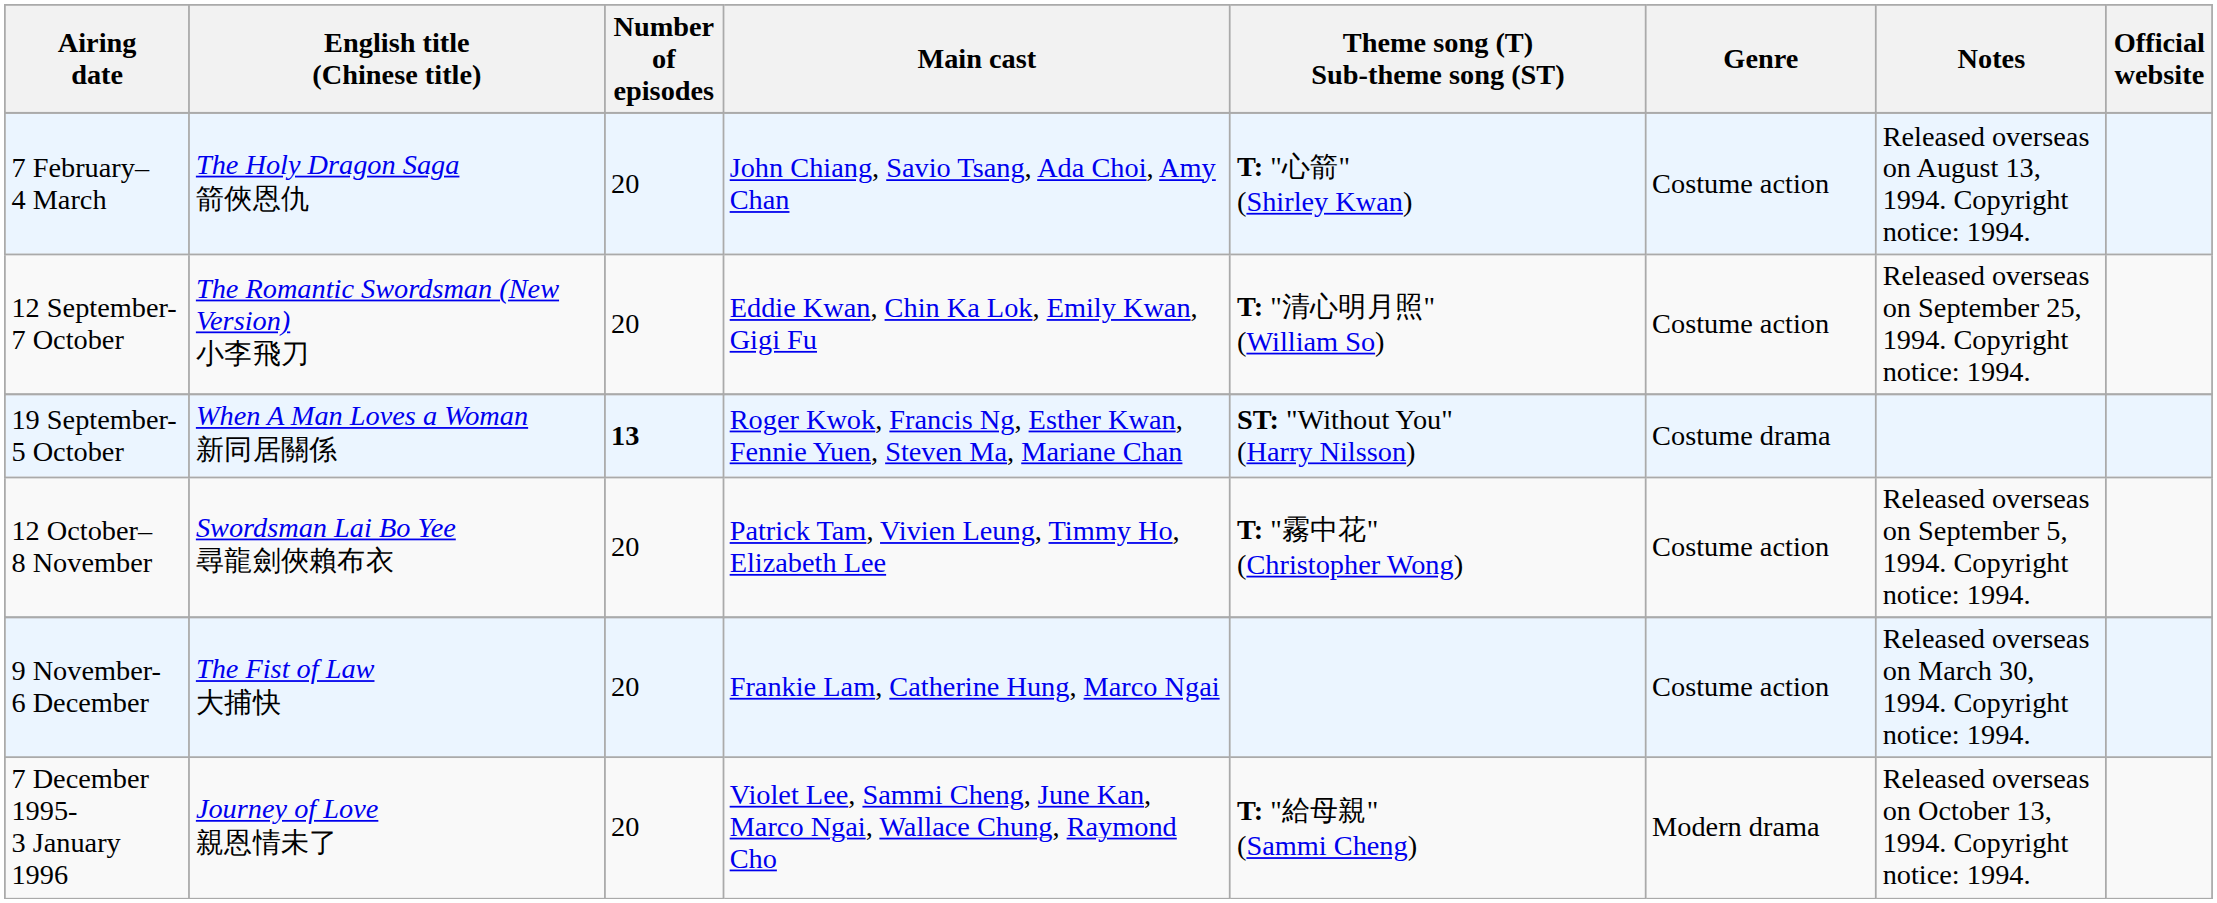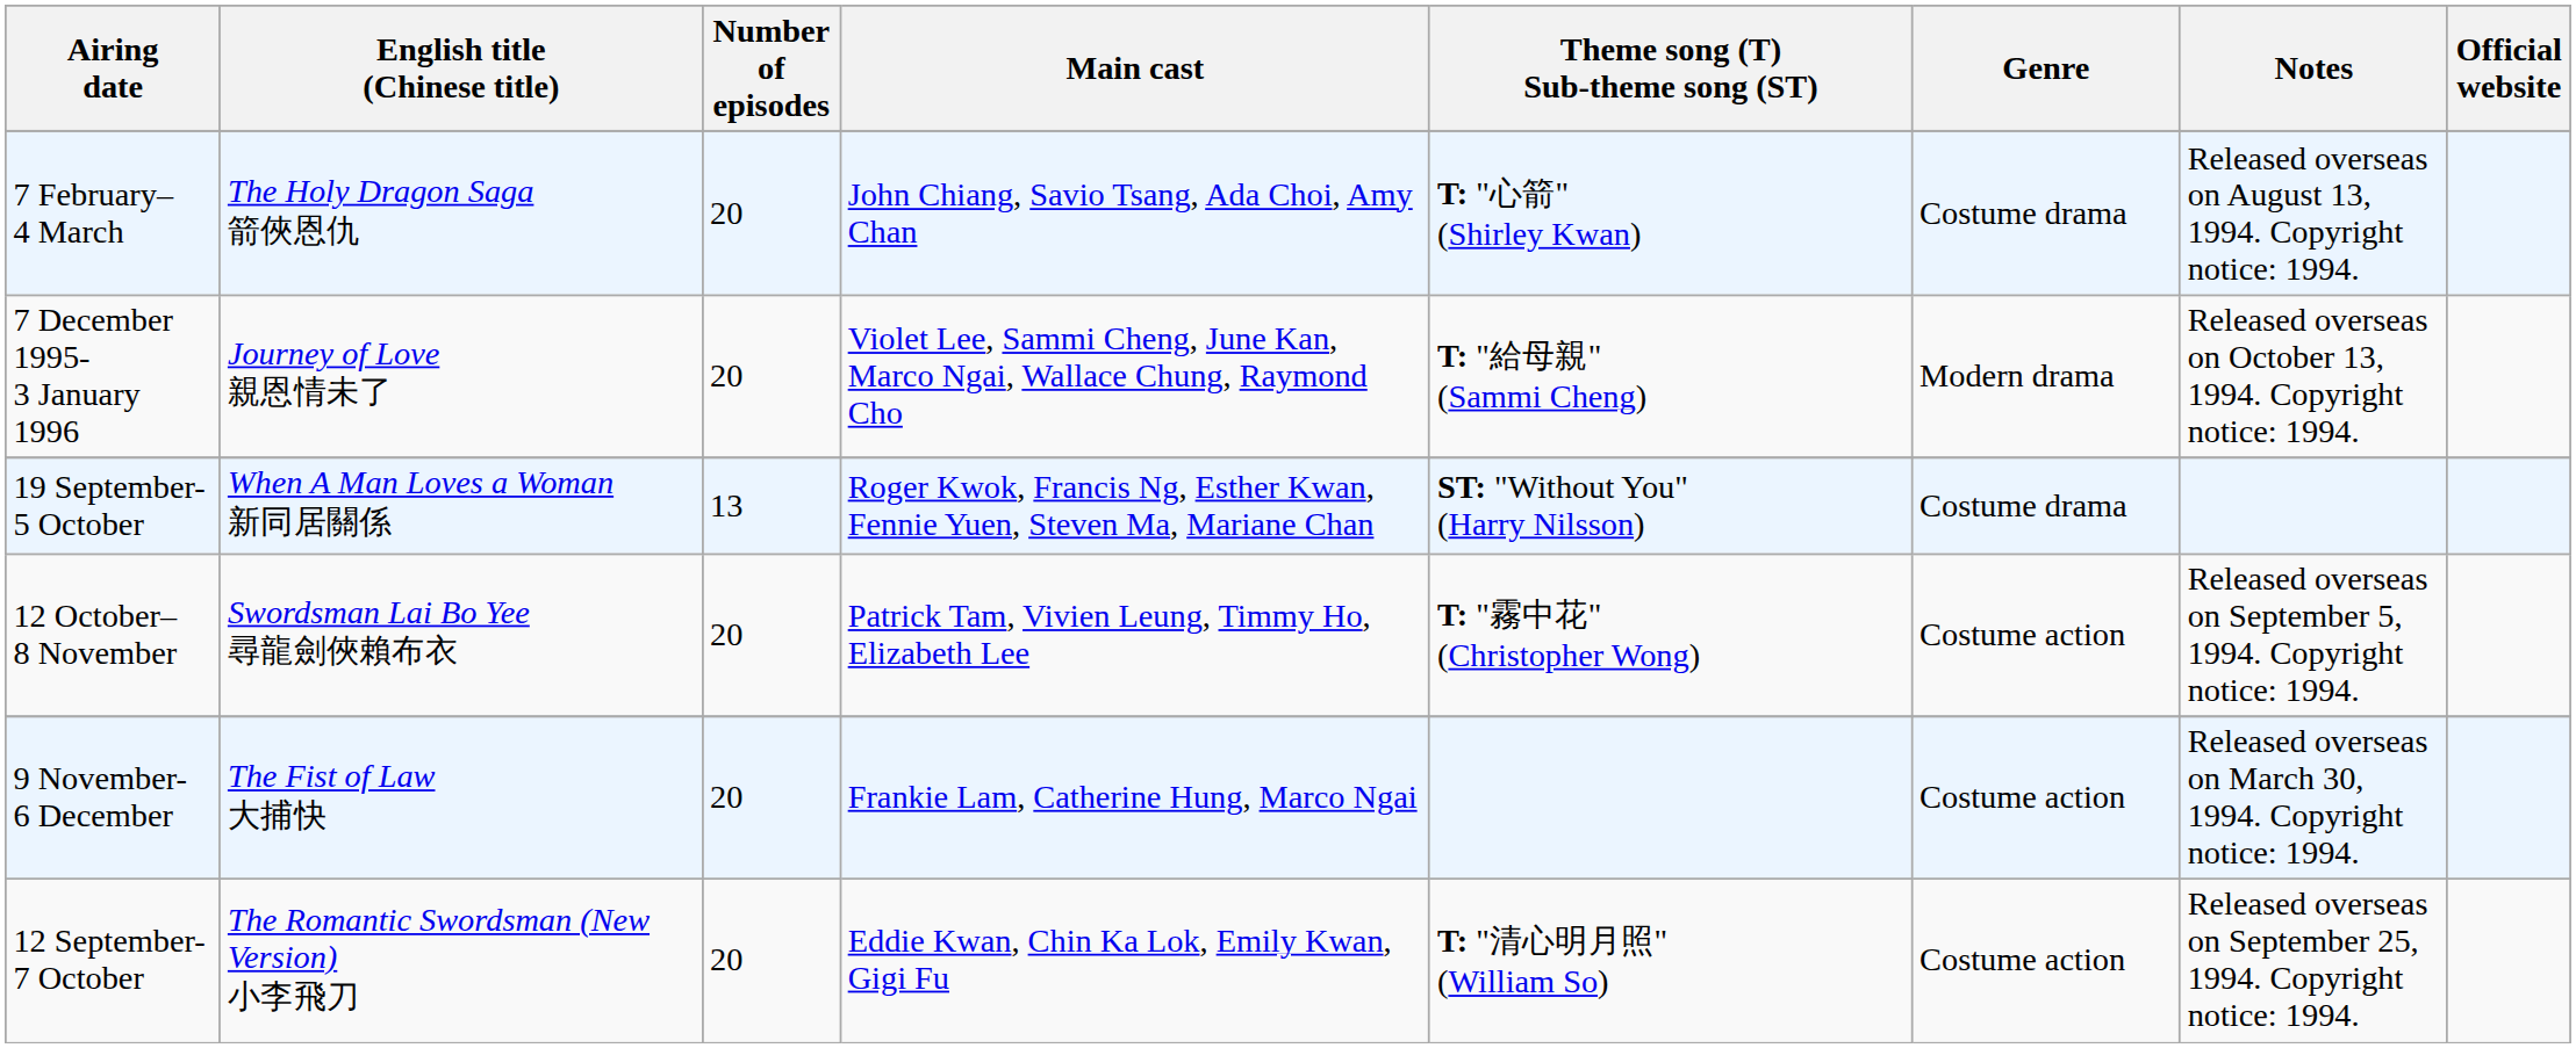7 February– 4 March | Genre: Costume action -> Costume drama
rows swapped: 12 September- 7 October <-> 7 December 1995- 3 January 1996
19 September- 5 October | Number of episodes: bold -> normal
